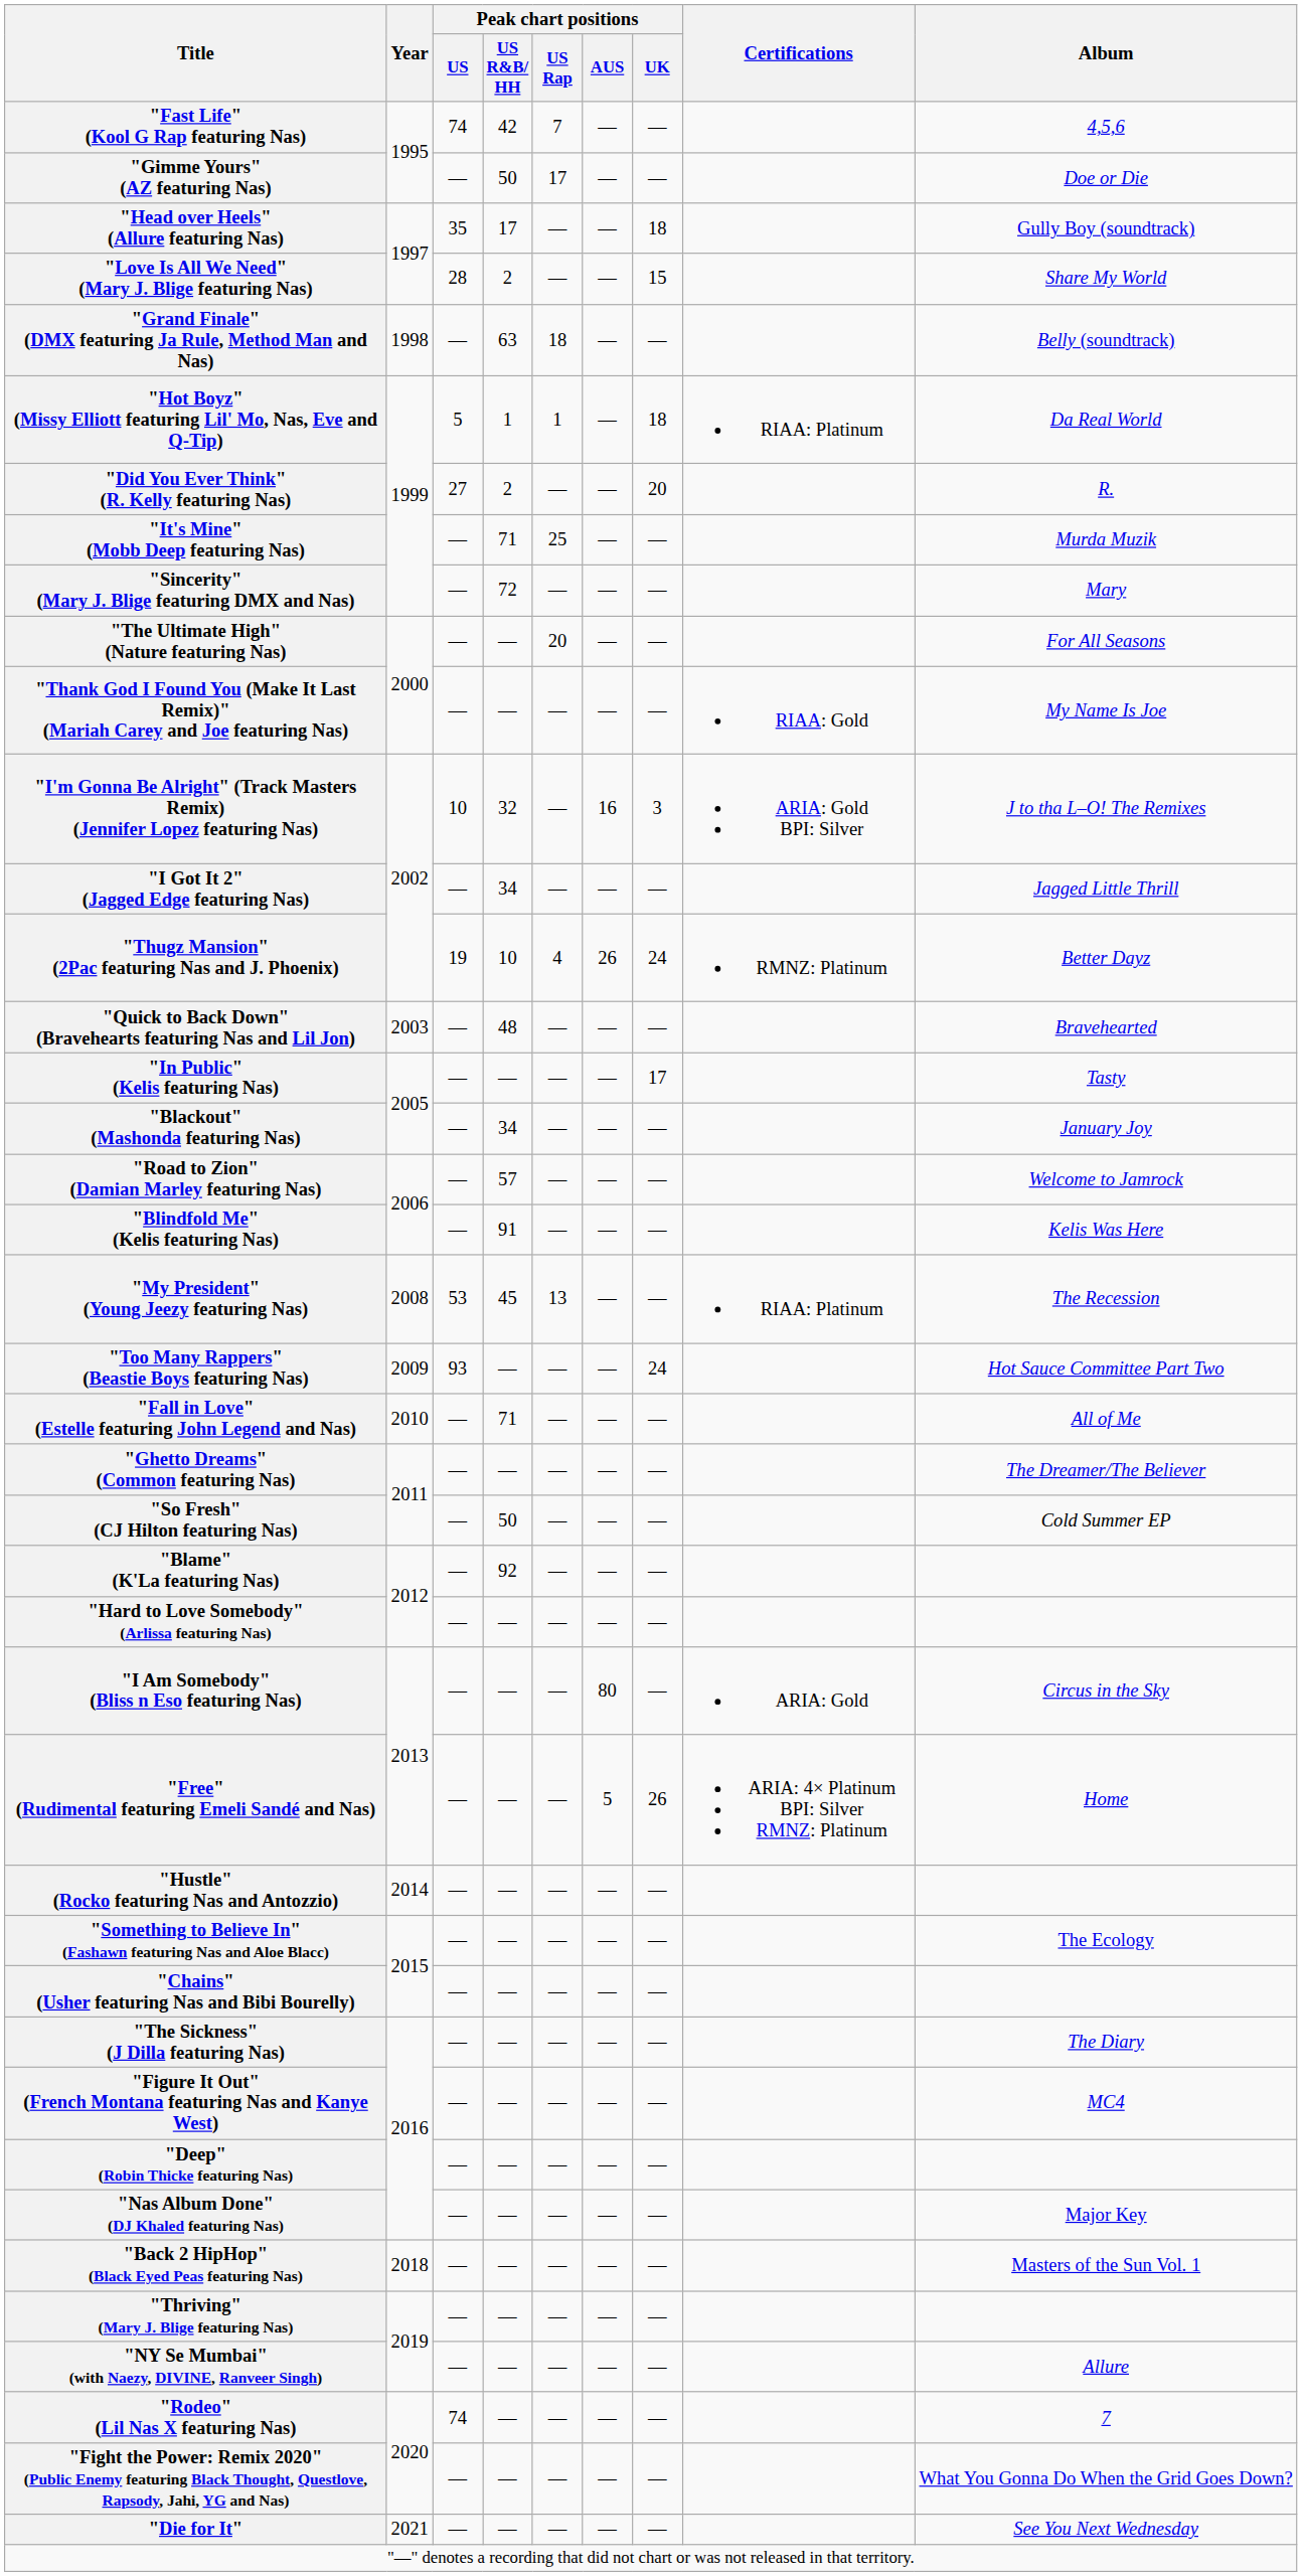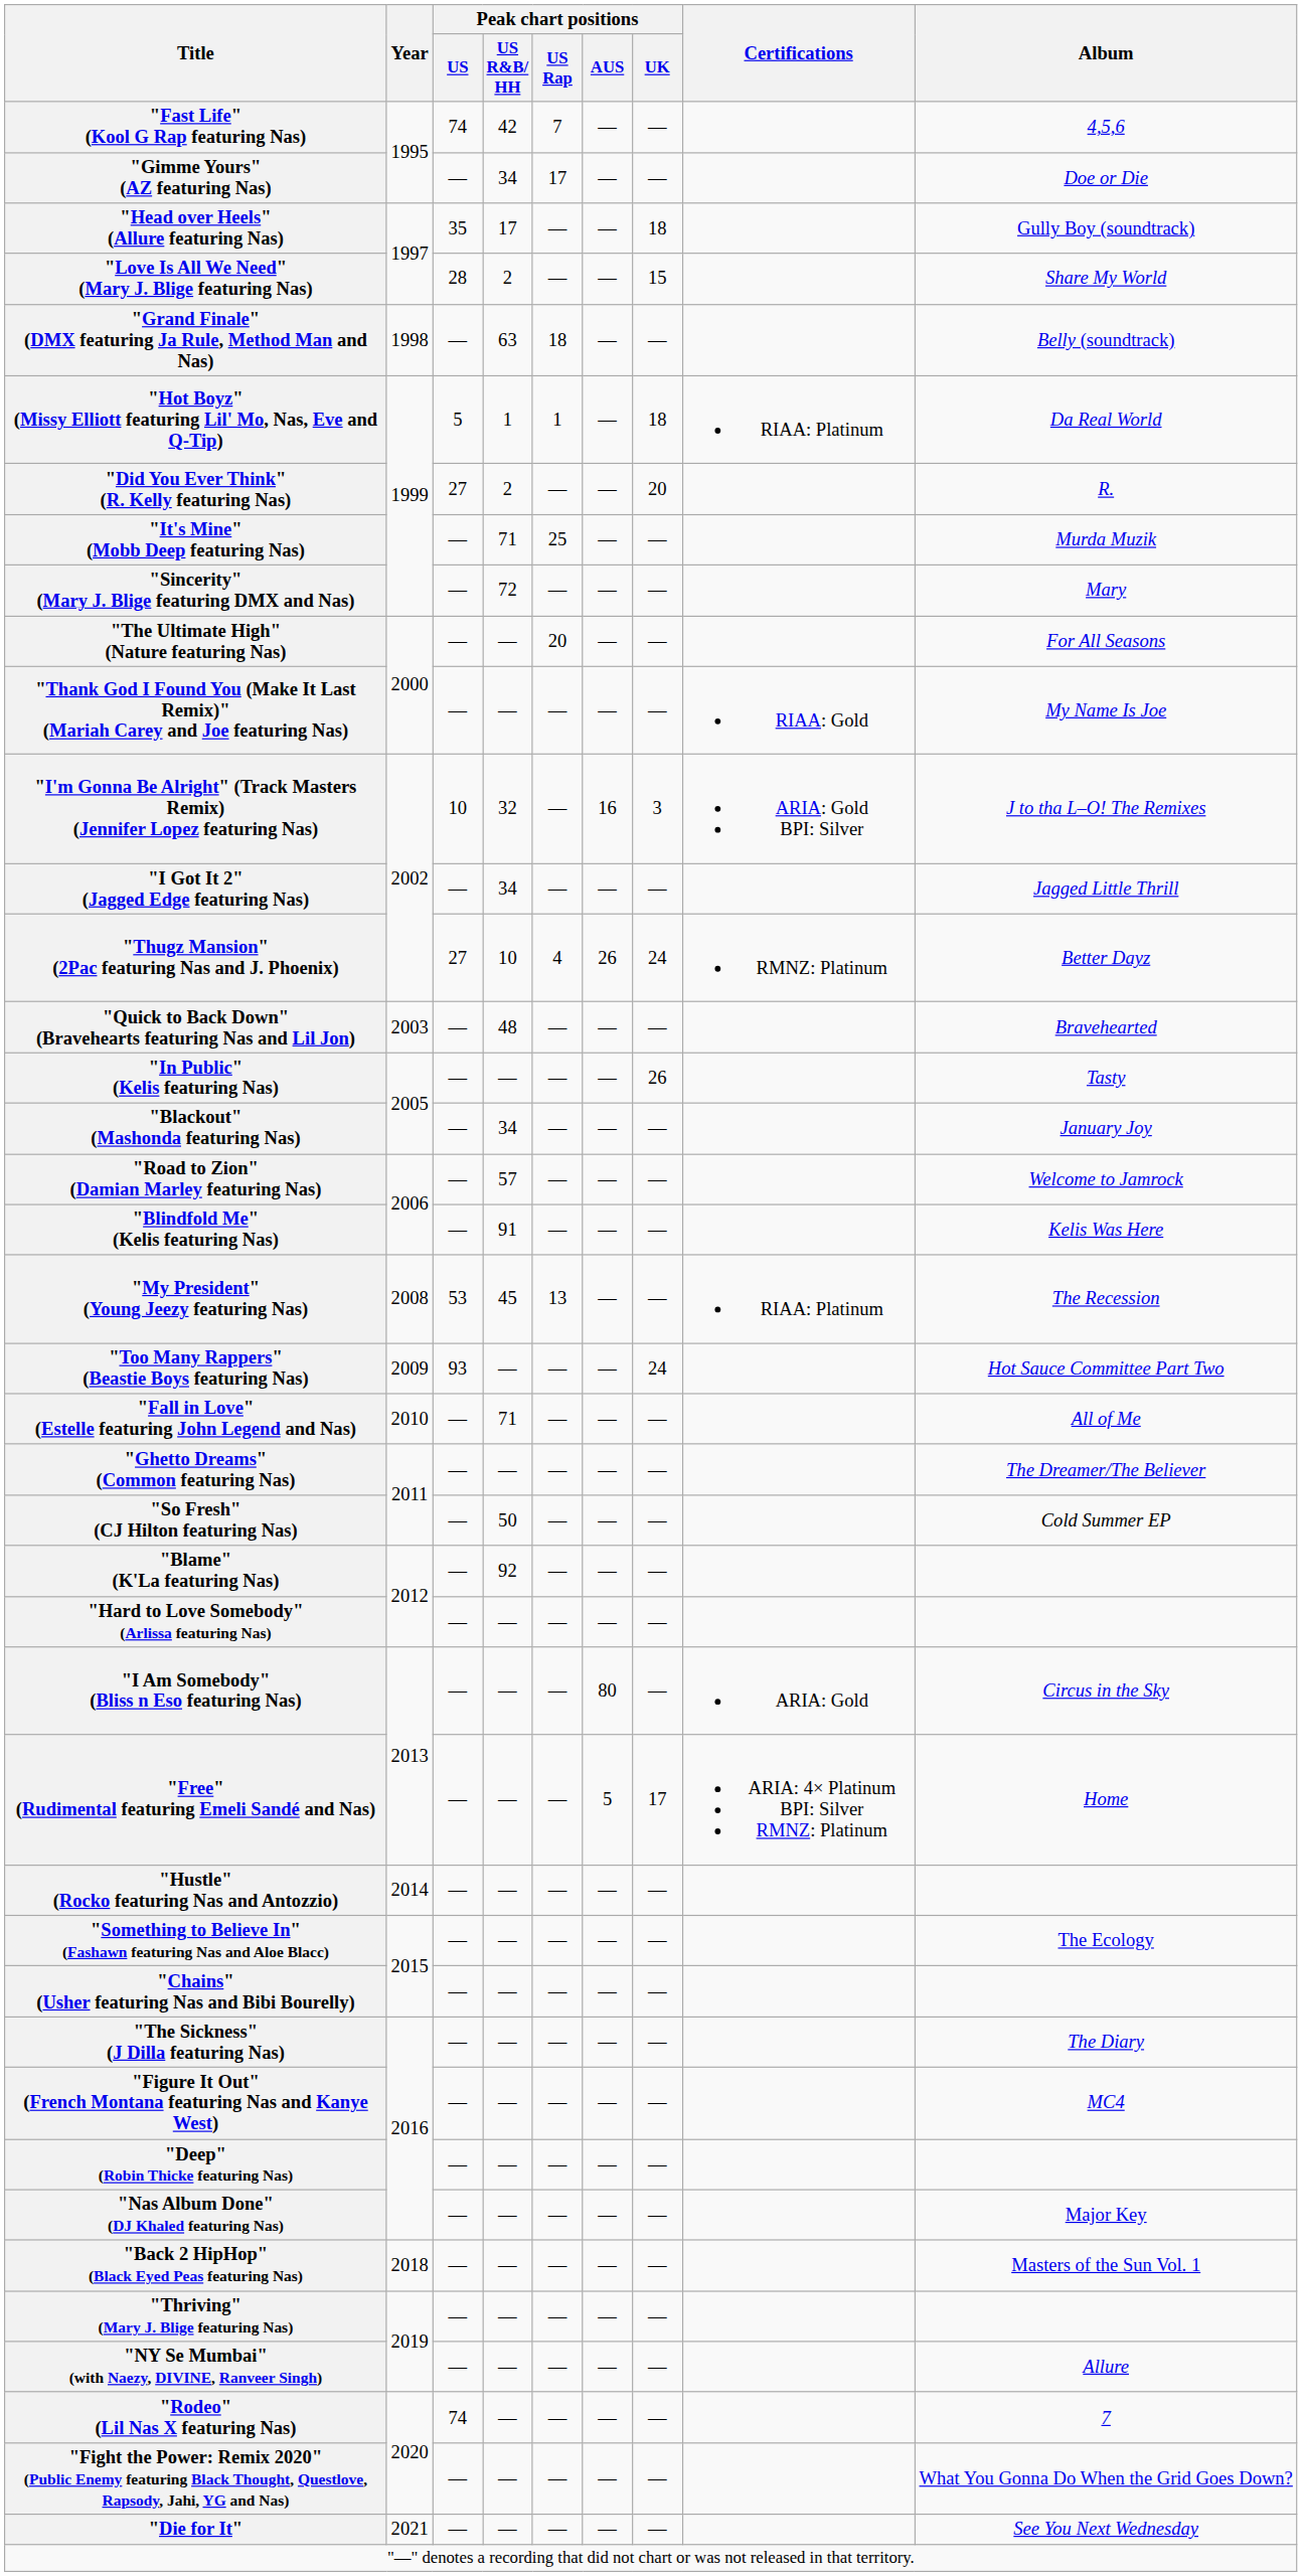"Gimme Yours" (AZ featuring Nas) | Peak chart positions / US R&B/ HH: 50 -> 34
"Thugz Mansion" (2Pac featuring Nas and J. Phoenix) | Peak chart positions / US: 19 -> 27
"In Public" (Kelis featuring Nas) | Peak chart positions / UK: 17 -> 26
"Free" (Rudimental featuring Emeli Sandé and Nas) | Peak chart positions / UK: 26 -> 17
